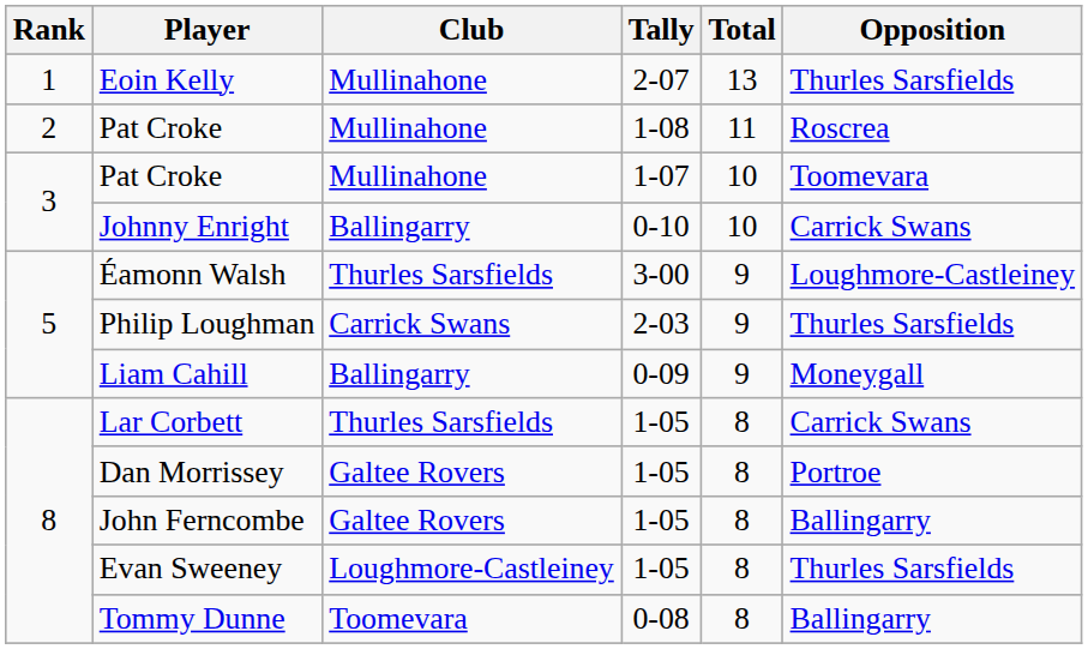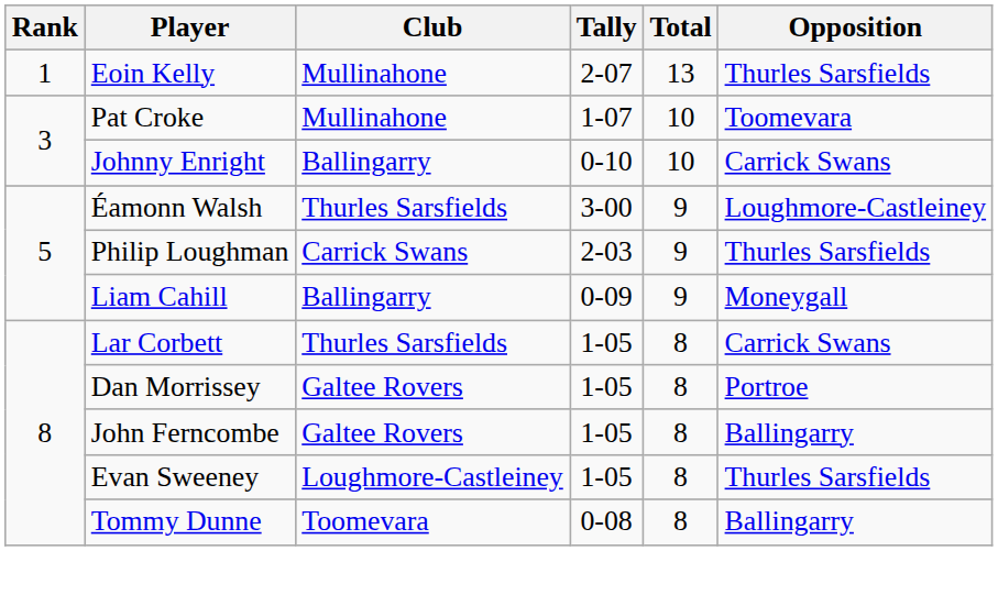- row: 2 | Pat Croke | Mullinahone | 1-08 | 11 | Roscrea
